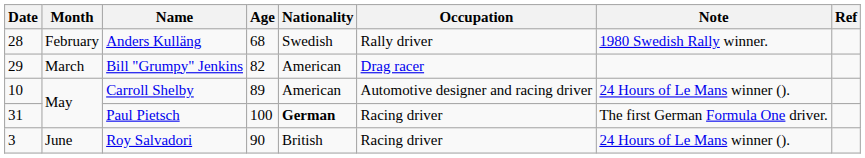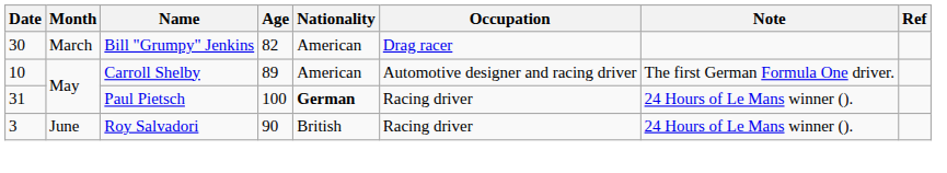- row: 28 | February | Anders Kulläng | 68 | Swedish | Rally driver | 1980 Swedish Rally winner.
Bill "Grumpy" Jenkins | Date: 29 -> 30
Carroll Shelby | Note: 24 Hours of Le Mans winner (). -> The first German Formula One driver.
Paul Pietsch | Note: The first German Formula One driver. -> 24 Hours of Le Mans winner ().
